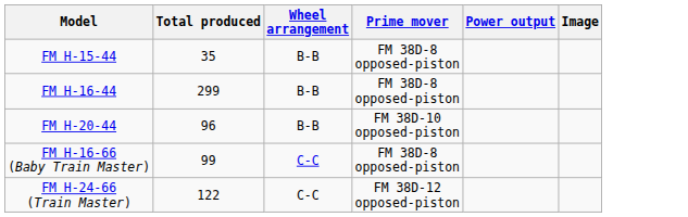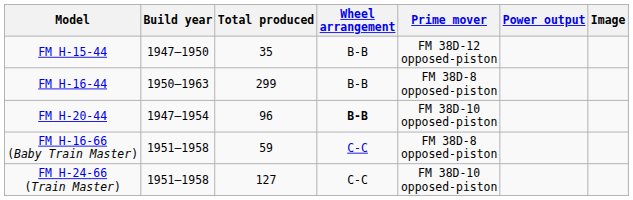+ column: Build year | 1947–1950 | 1950–1963 | 1947–1954 | 1951–1958 | 1951–1958
FM H-15-44 | Prime mover: FM 38D-8 opposed-piston -> FM 38D-12 opposed-piston
FM H-20-44 | Wheel arrangement: normal -> bold
FM H-16-66 (Baby Train Master) | Total produced: 99 -> 59
FM H-24-66 (Train Master) | Total produced: 122 -> 127
FM H-24-66 (Train Master) | Prime mover: FM 38D-12 opposed-piston -> FM 38D-10 opposed-piston
